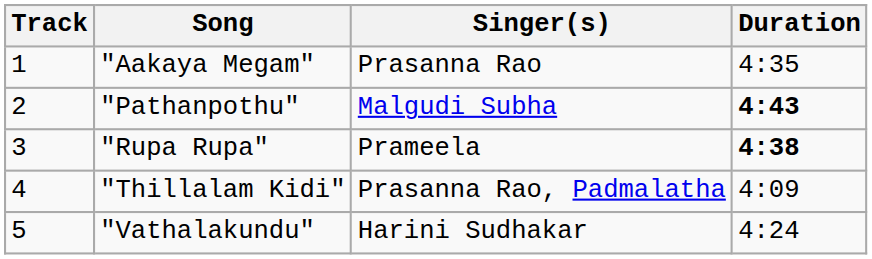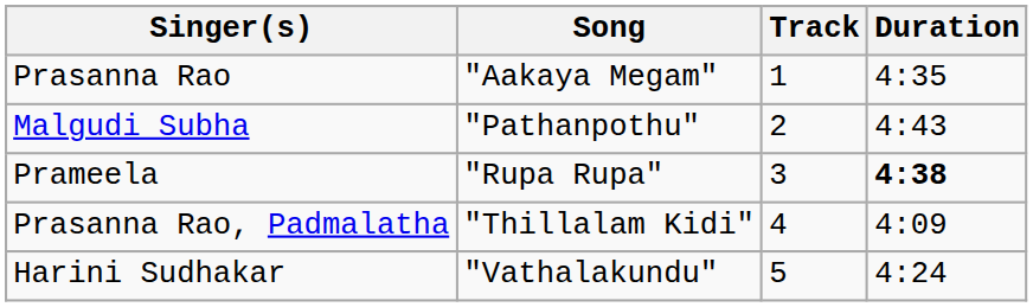columns swapped: Track <-> Singer(s)
"Pathanpothu" | Duration: bold -> normal
